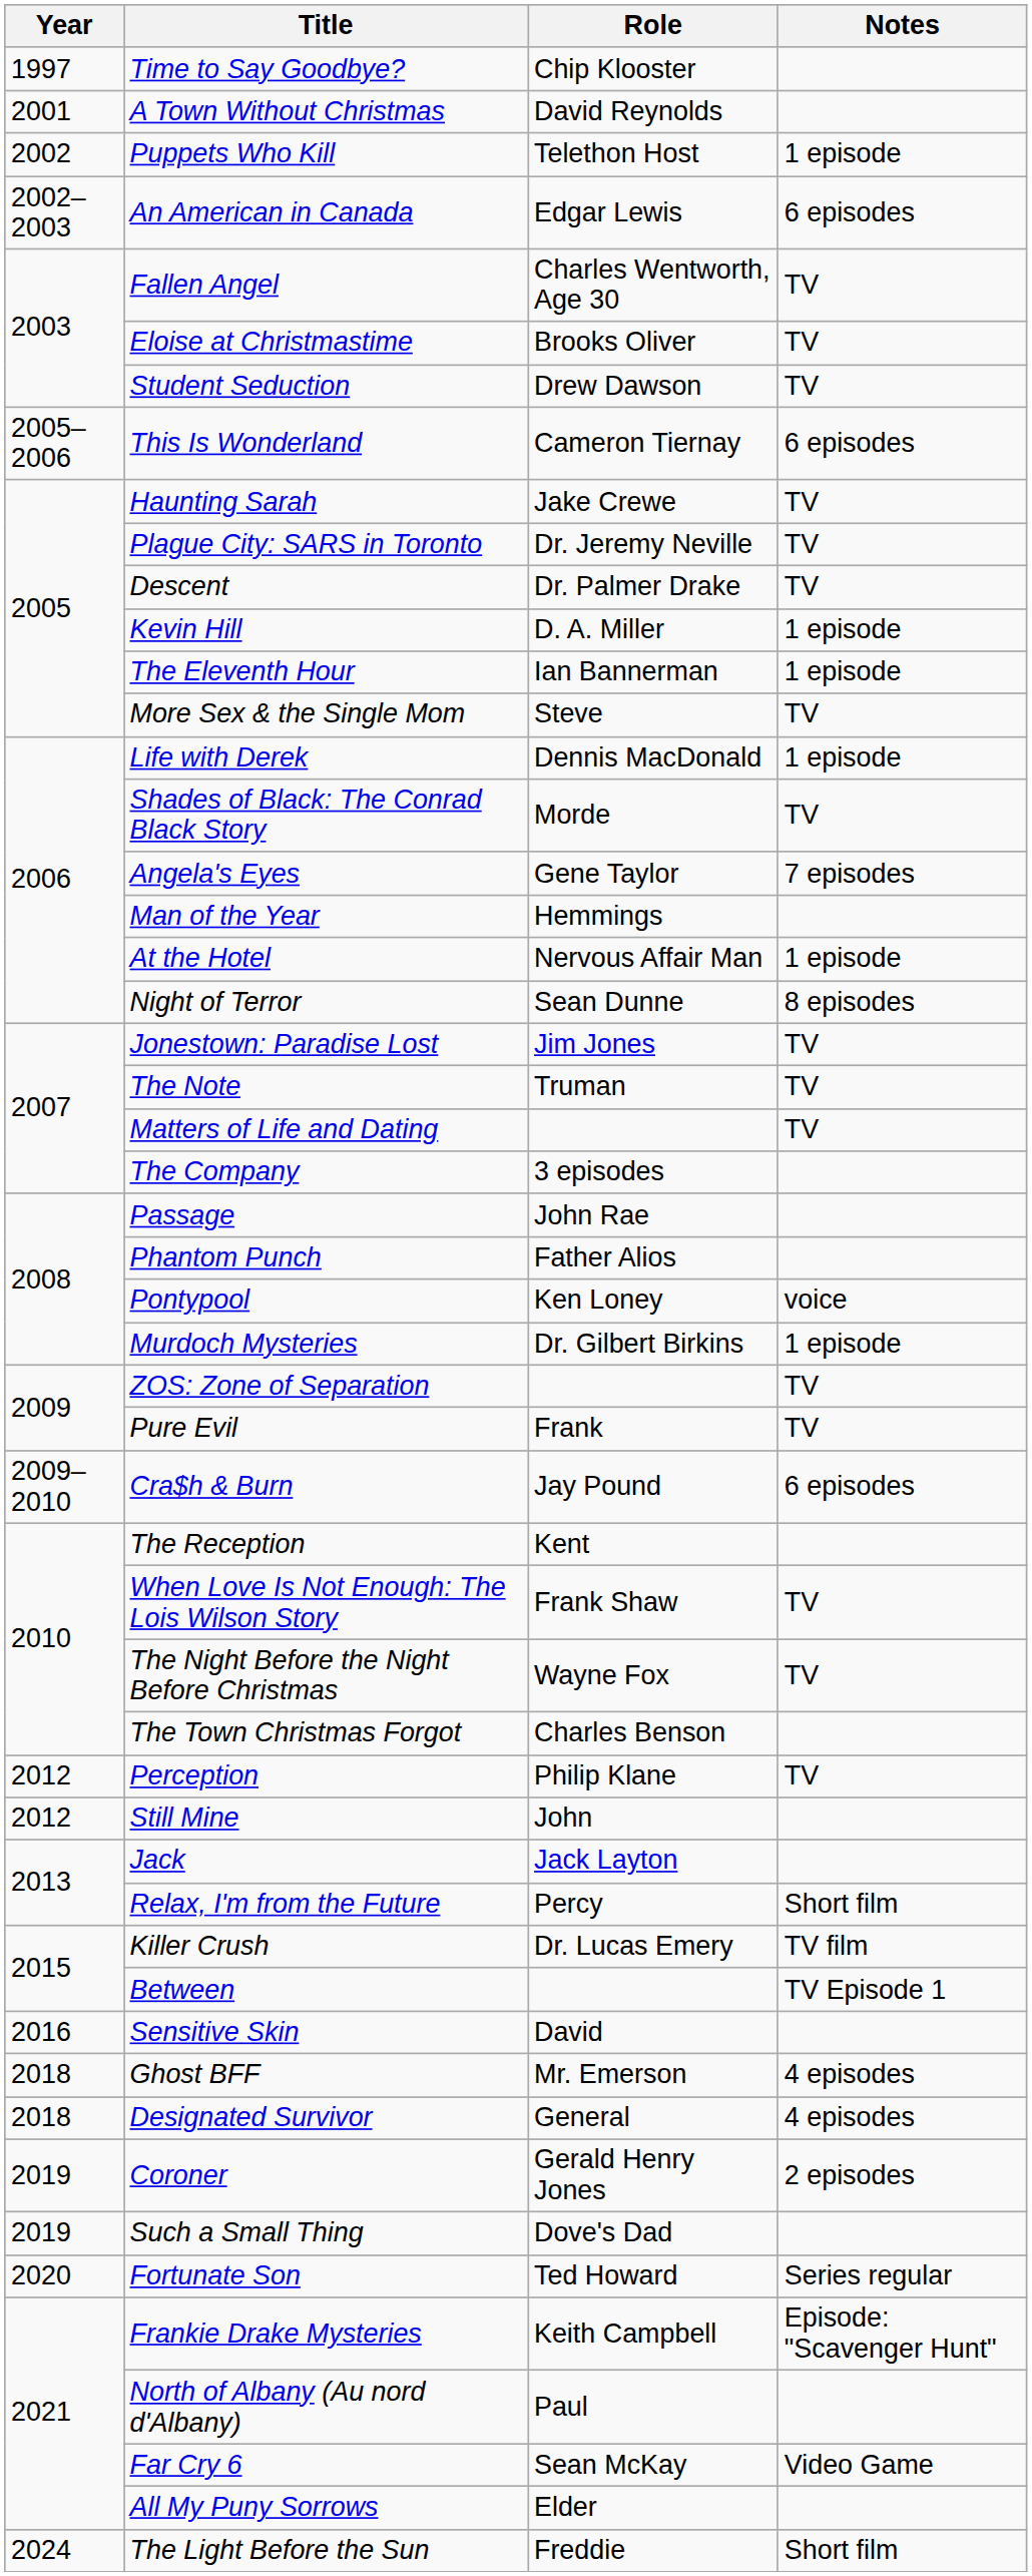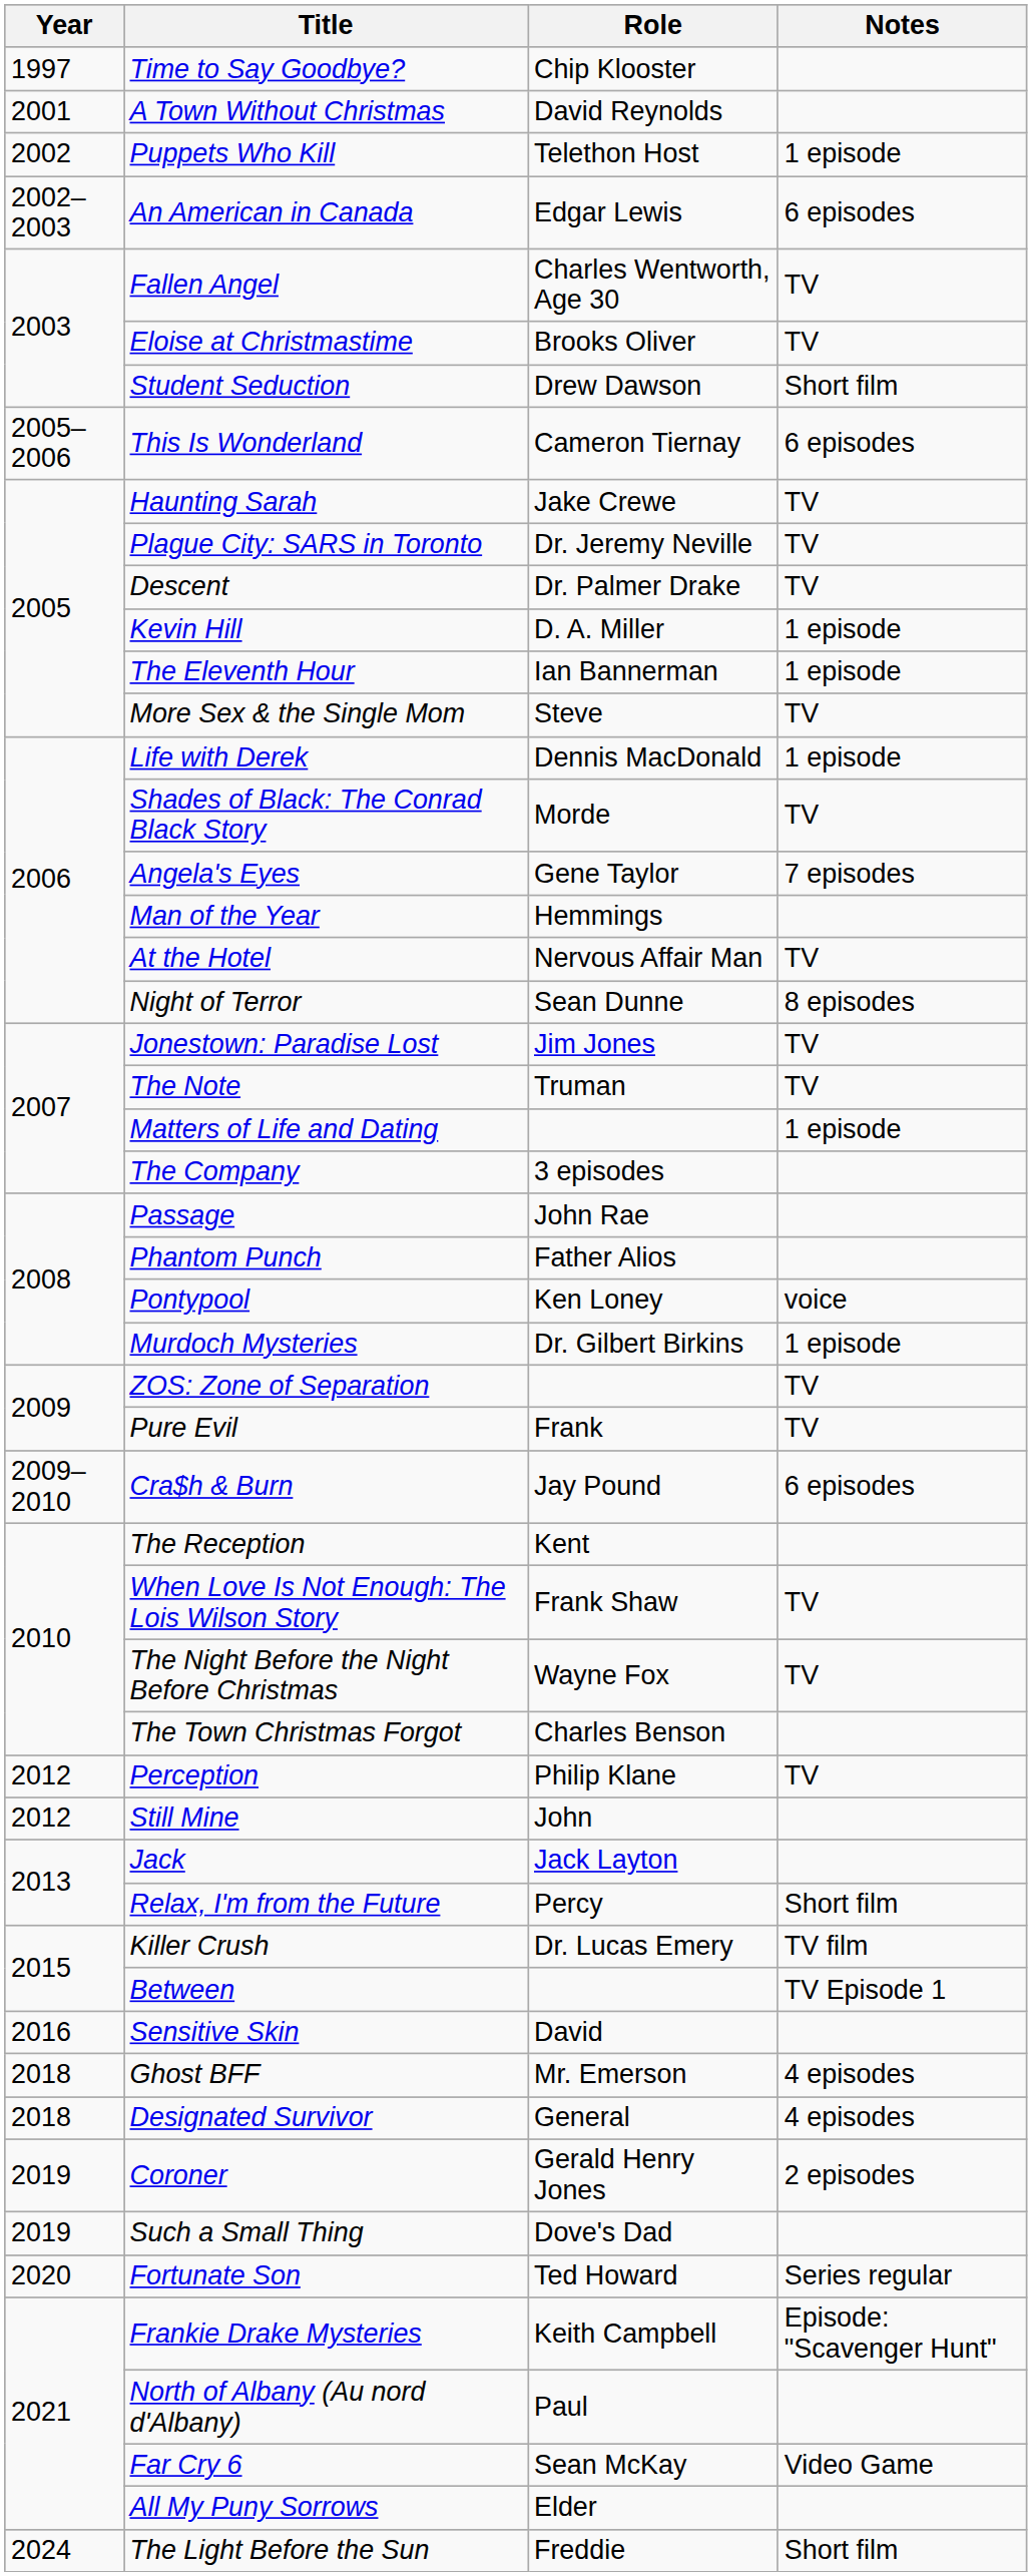Student Seduction | Notes: TV -> Short film
At the Hotel | Notes: 1 episode -> TV
Matters of Life and Dating | Notes: TV -> 1 episode
